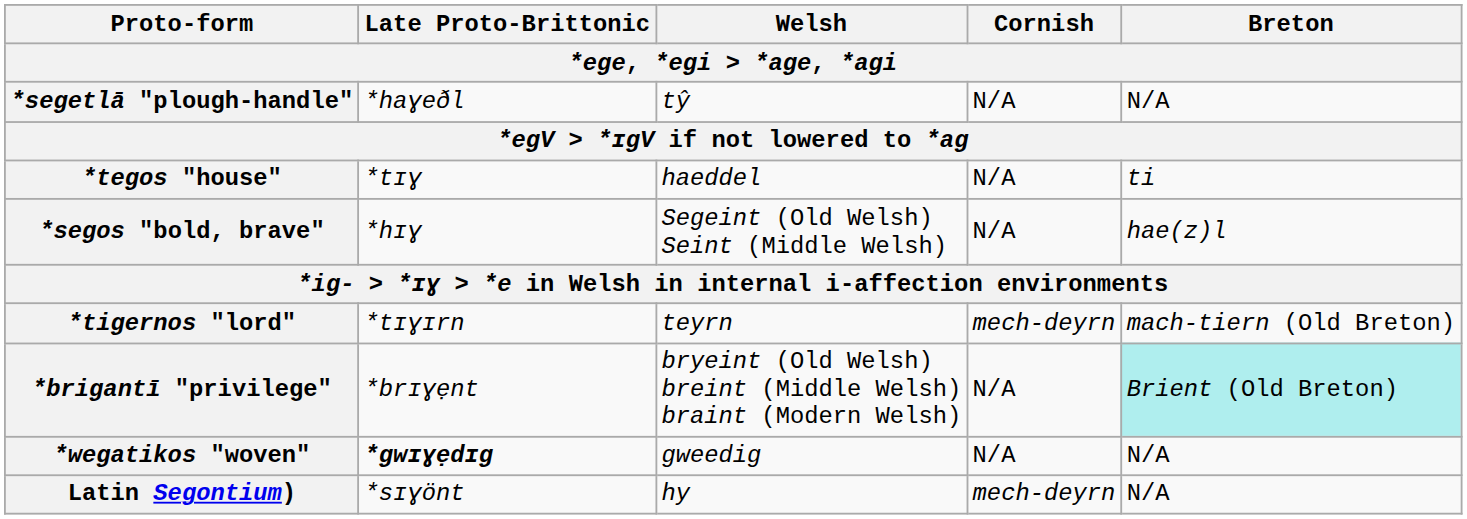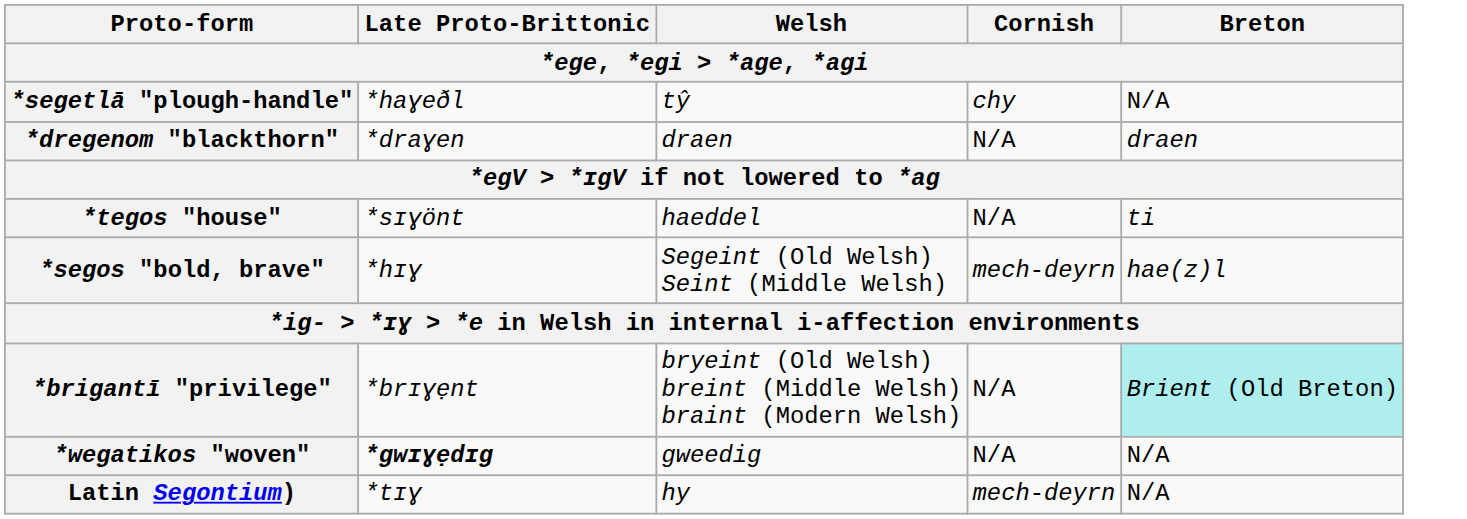*segetlā "plough-handle" | Cornish: N/A -> chy
+ row: *dregenom "blackthorn" | *draɣen | draen | N/A | draen
*tegos "house" | Late Proto-Brittonic: *tɪɣ -> *sɪɣönt
*segos "bold, brave" | Cornish: N/A -> mech-deyrn
- row: *tigernos "lord" | *tɪɣɪrn | teyrn | mech-deyrn | mach-tiern (Old Breton)
Latin Segontium) | Late Proto-Brittonic: *sɪɣönt -> *tɪɣ
